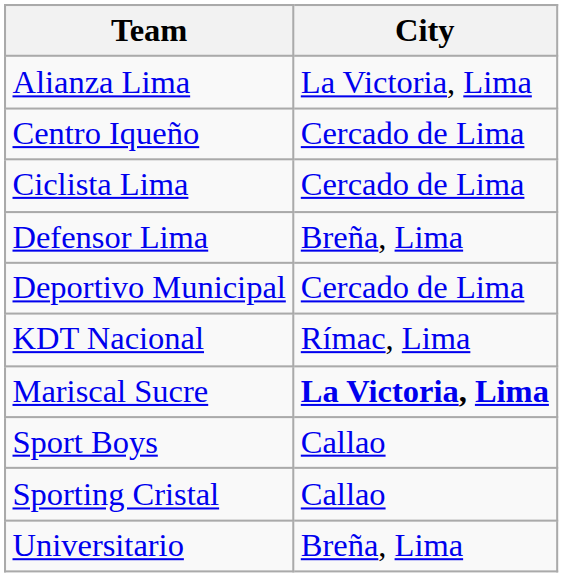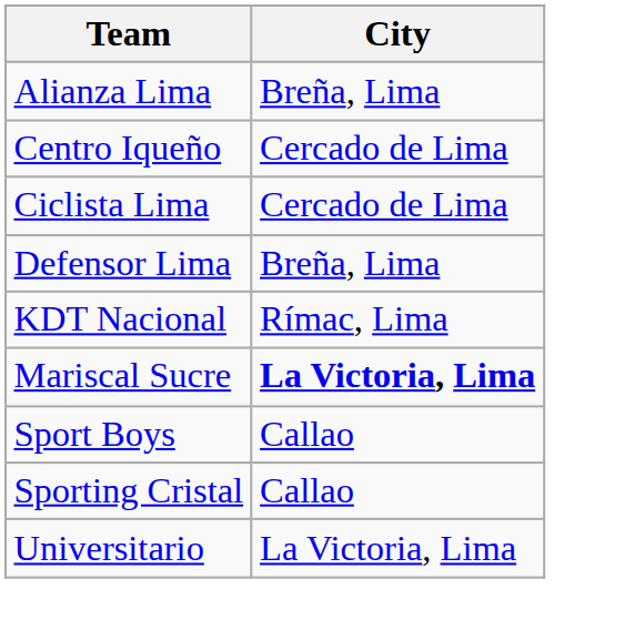Alianza Lima | City: La Victoria, Lima -> Breña, Lima
- row: Deportivo Municipal | Cercado de Lima
Universitario | City: Breña, Lima -> La Victoria, Lima
